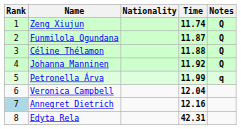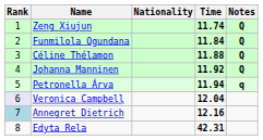Funmilola Ogundana | Time: 11.87 -> 11.84
Petronella Árva | Time: 11.99 -> 11.94
Veronica Campbell | Rank: no background -> lavender background
